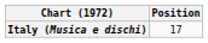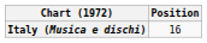Italy (Musica e dischi) | Position: 17 -> 16
